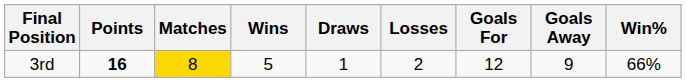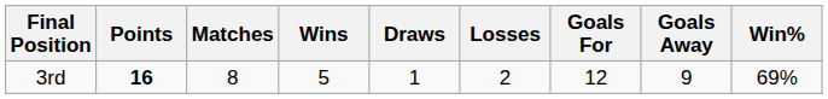3rd | Matches: gold background -> no background
3rd | Win%: 66% -> 69%
